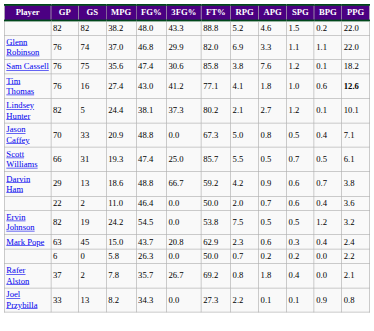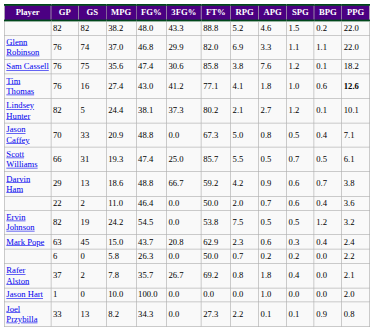+ row: Jason Hart | 1 | 0 | 10.0 | 100.0 | 0.0 | 0.0 | 0.0 | 1.0 | 0.0 | 0.0 | 2.0
